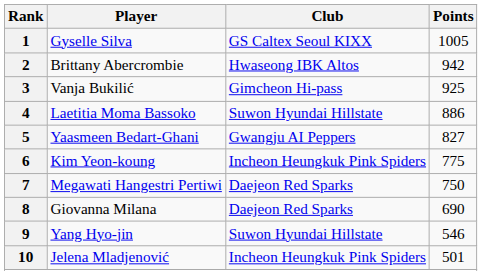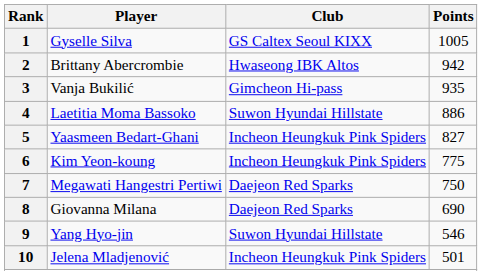3 | Points: 925 -> 935
5 | Club: Gwangju AI Peppers -> Incheon Heungkuk Pink Spiders
